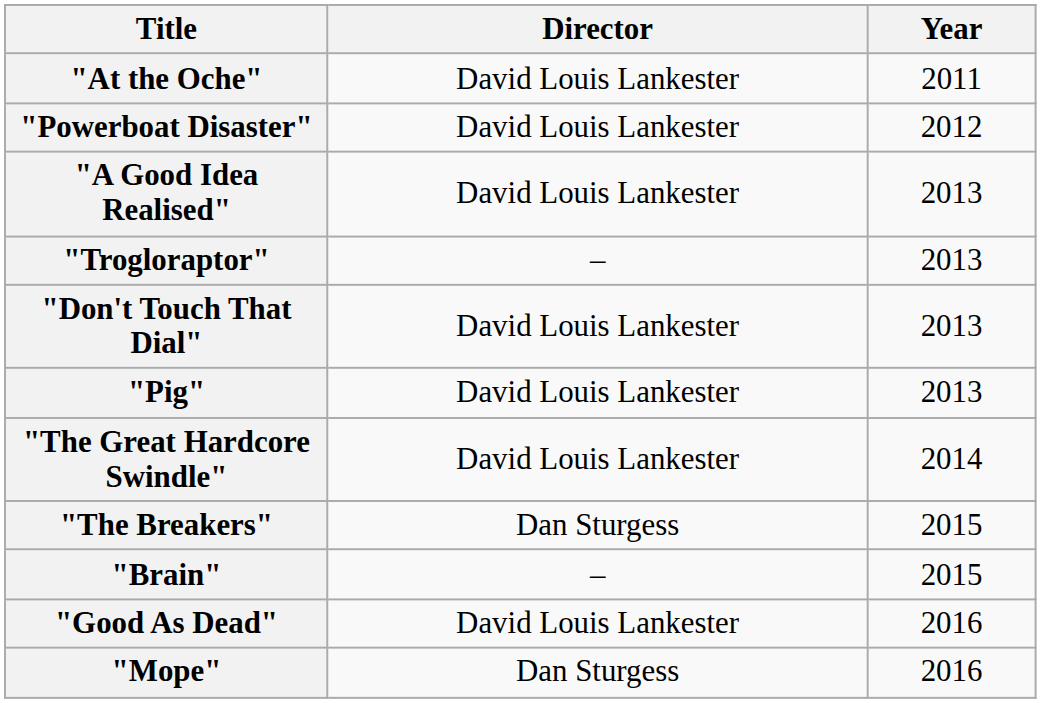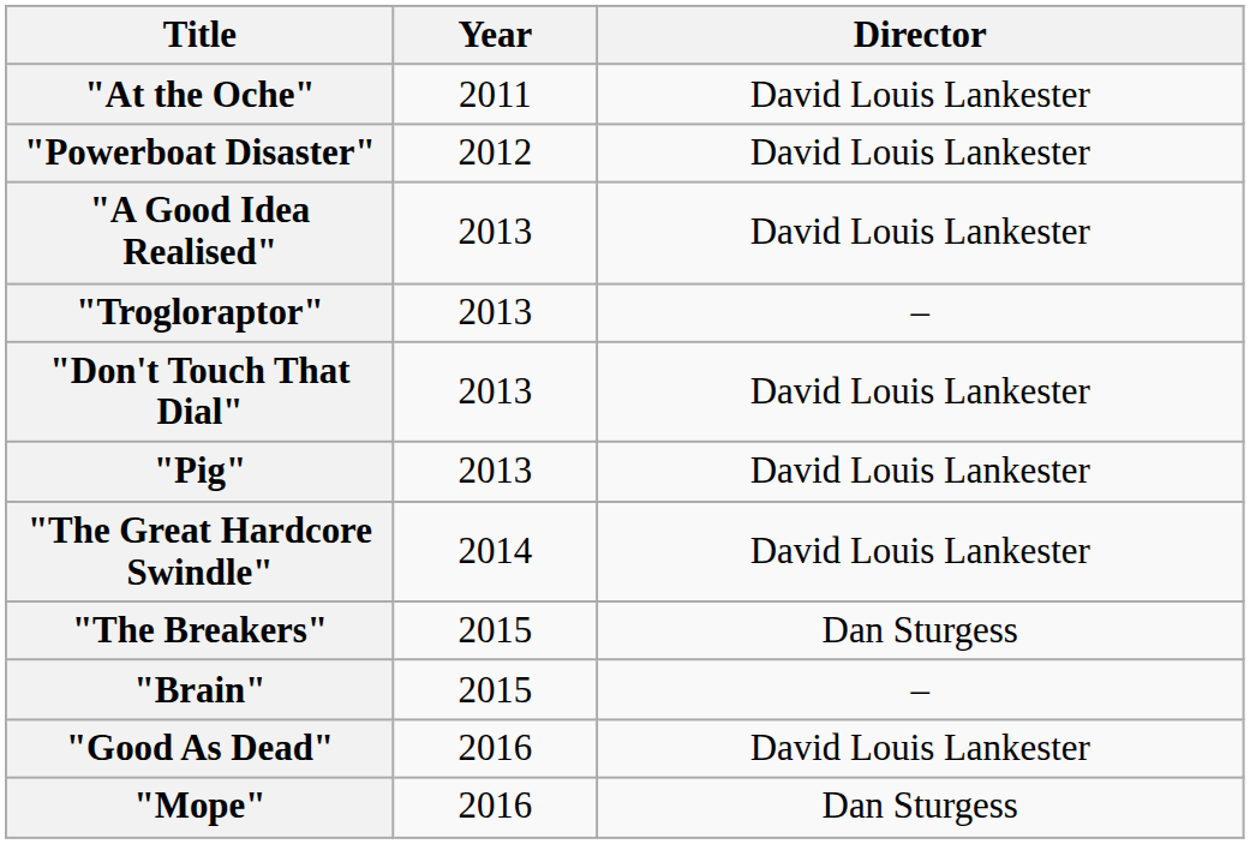columns swapped: Year <-> Director
